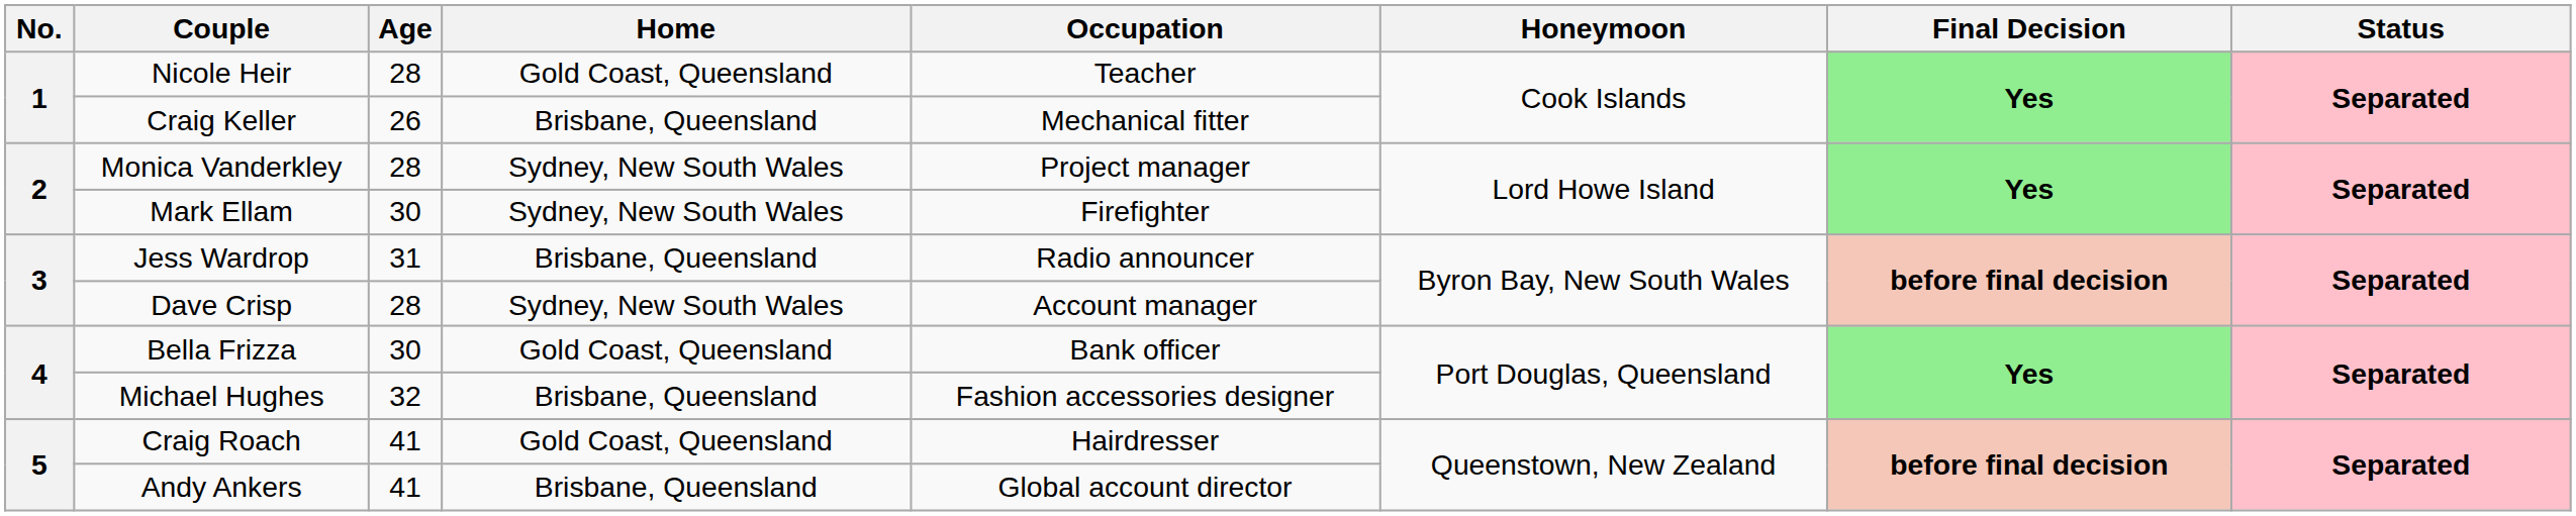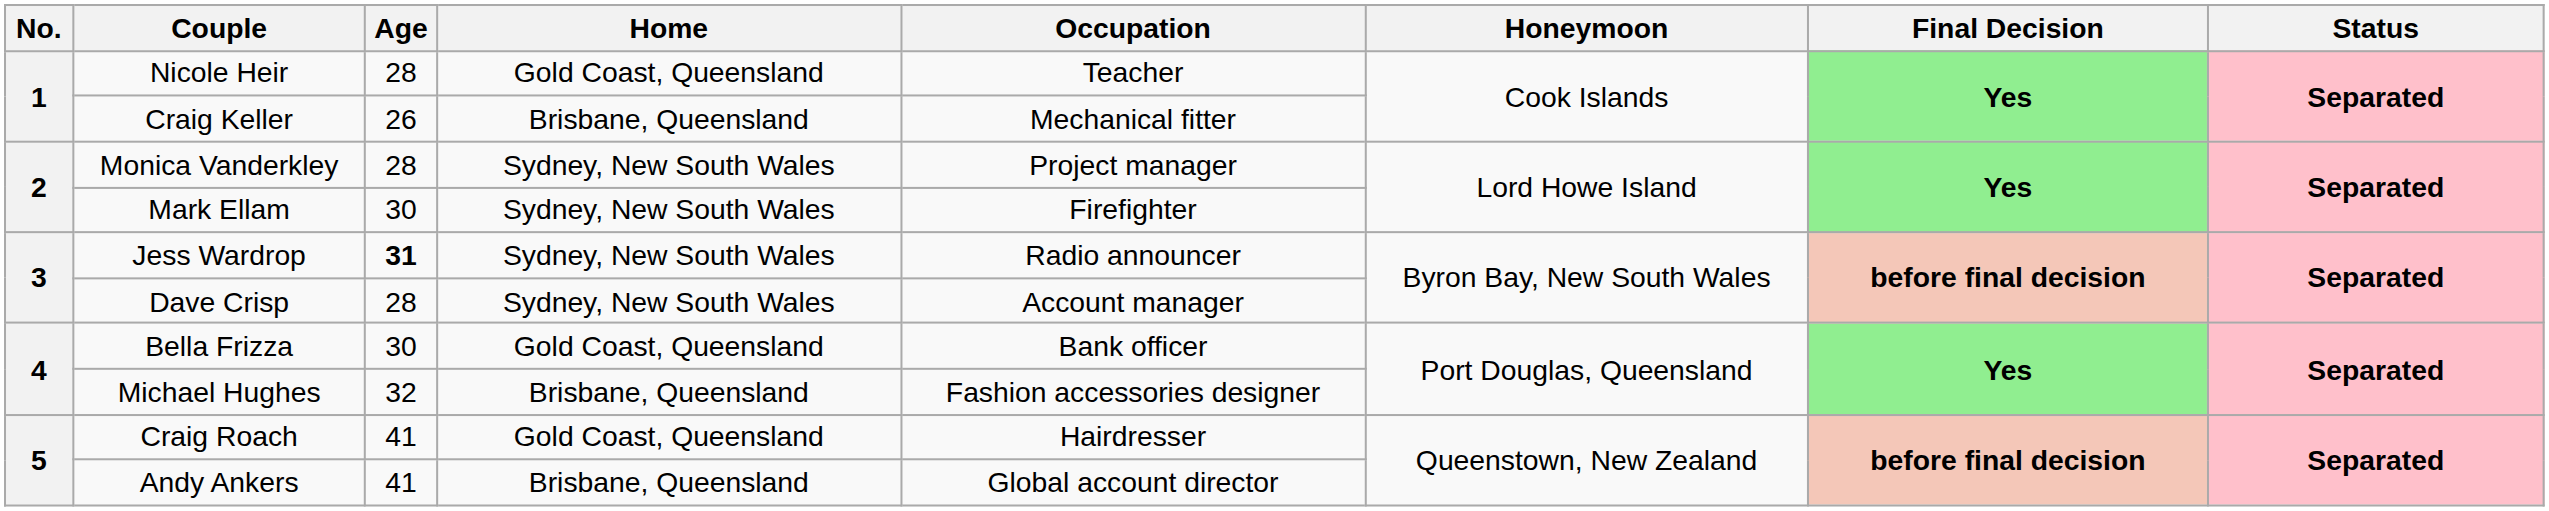Jess Wardrop | Age: normal -> bold
Jess Wardrop | Home: Brisbane, Queensland -> Sydney, New South Wales
